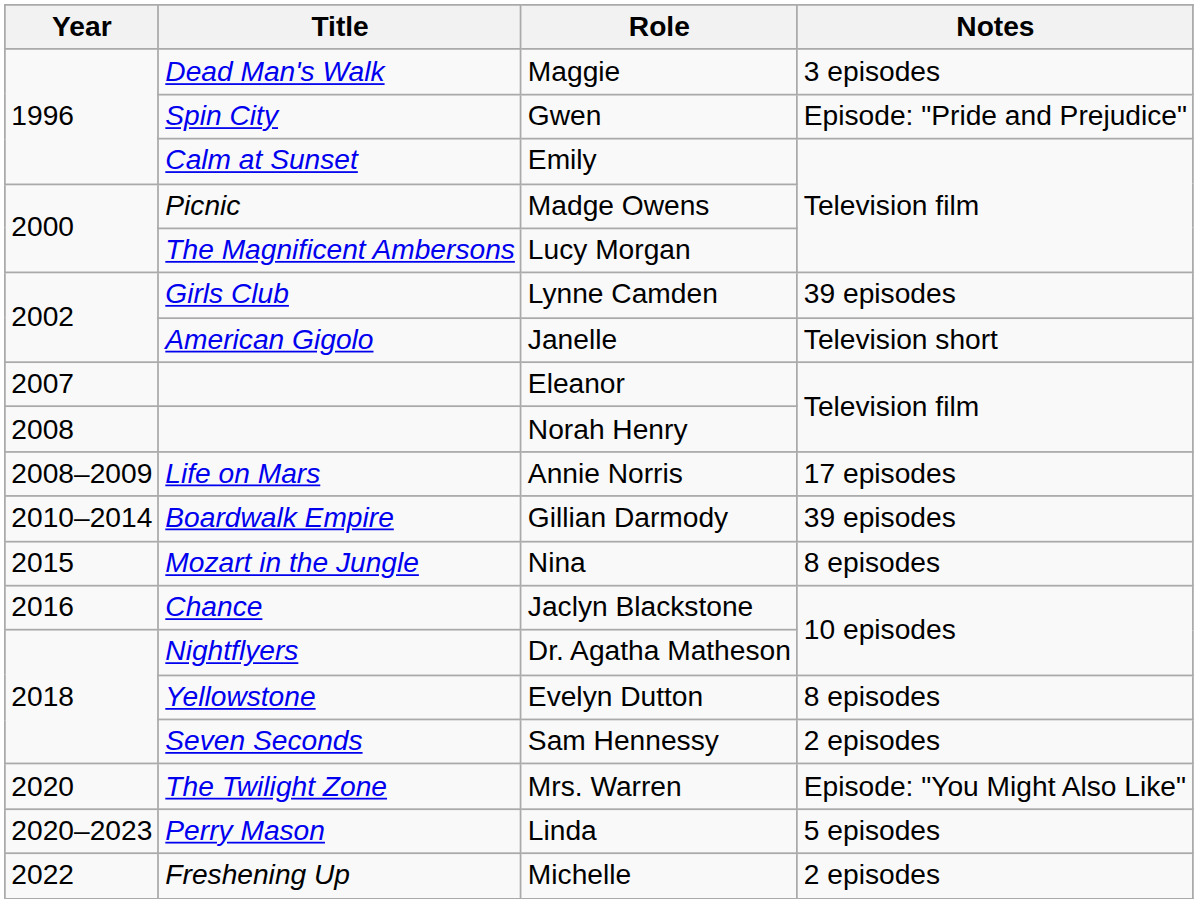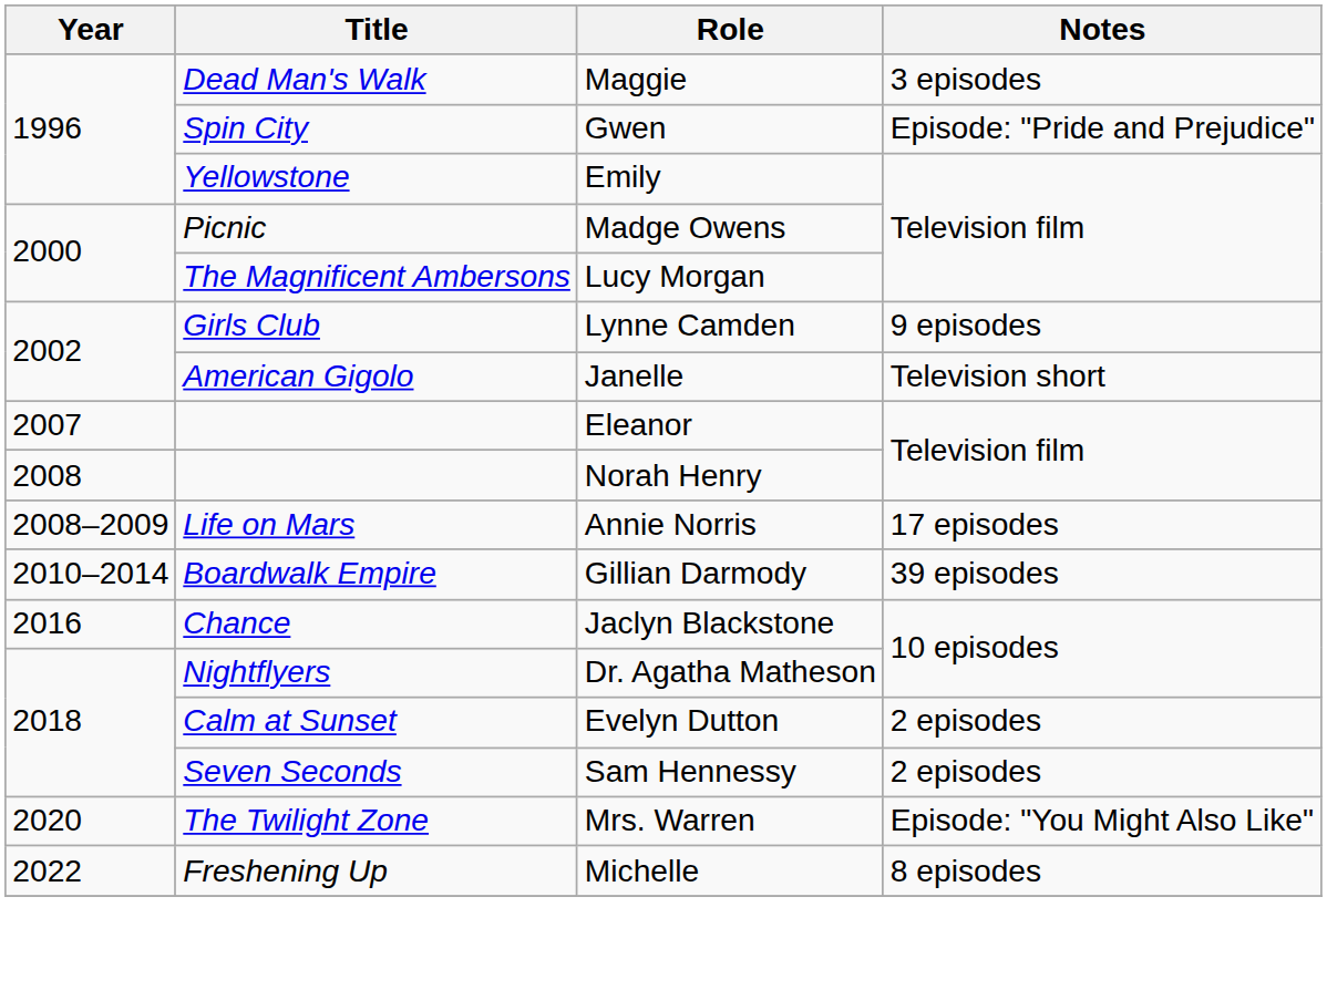Emily | Title: Calm at Sunset -> Yellowstone
Lynne Camden | Notes: 39 episodes -> 9 episodes
- row: 2015 | Mozart in the Jungle | Nina | 8 episodes
Evelyn Dutton | Title: Yellowstone -> Calm at Sunset
Evelyn Dutton | Notes: 8 episodes -> 2 episodes
- row: 2020–2023 | Perry Mason | Linda | 5 episodes
Michelle | Notes: 2 episodes -> 8 episodes
